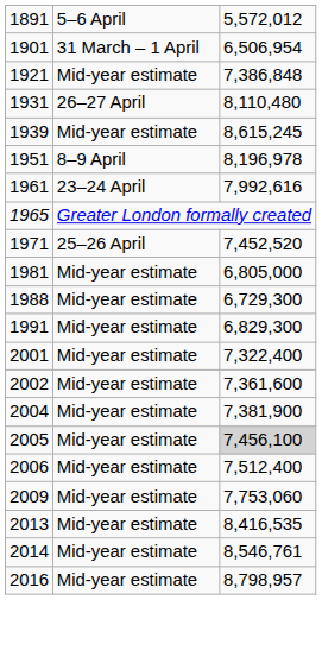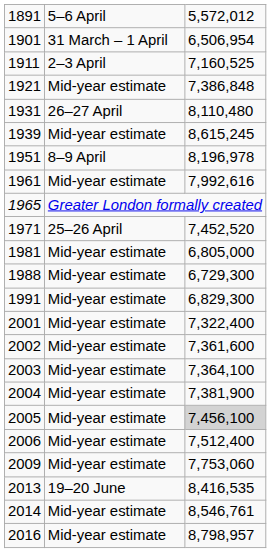+ row: 1911 | 2–3 April | 7,160,525
1961 | column 2: 23–24 April -> Mid-year estimate
+ row: 2003 | Mid-year estimate | 7,364,100
2013 | column 2: Mid-year estimate -> 19–20 June
